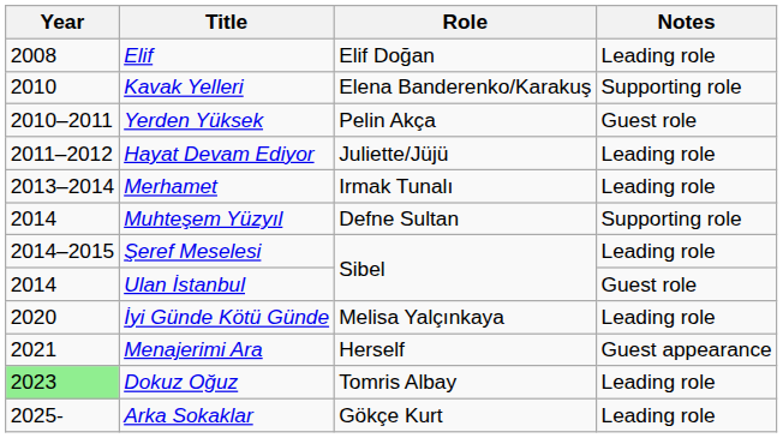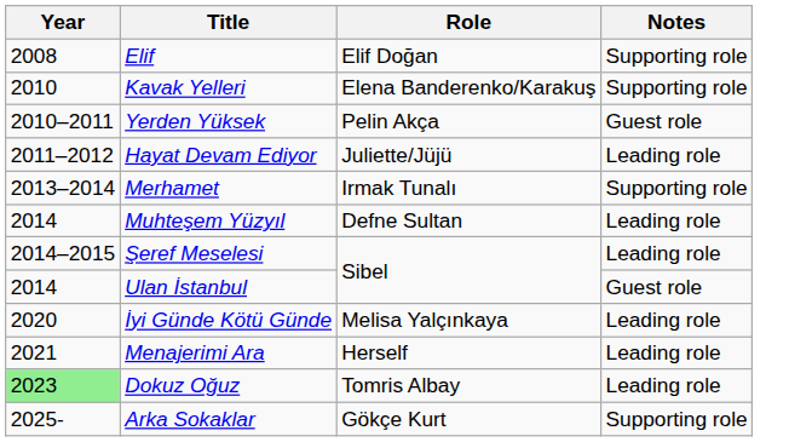Elif | Notes: Leading role -> Supporting role
Merhamet | Notes: Leading role -> Supporting role
Muhteşem Yüzyıl | Notes: Supporting role -> Leading role
Menajerimi Ara | Notes: Guest appearance -> Leading role
Arka Sokaklar | Notes: Leading role -> Supporting role
